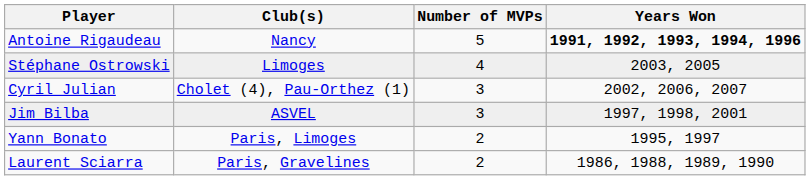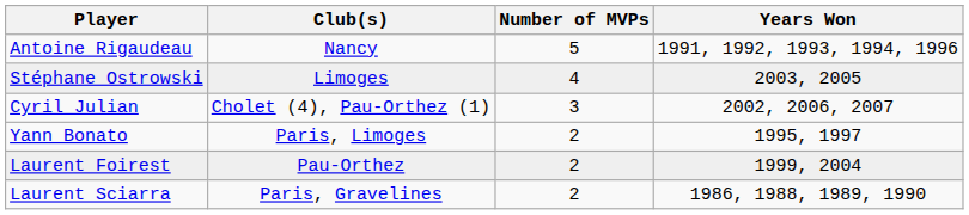Antoine Rigaudeau | Years Won: bold -> normal
- row: Jim Bilba | ASVEL | 3 | 1997, 1998, 2001
+ row: Laurent Foirest | Pau-Orthez | 2 | 1999, 2004
